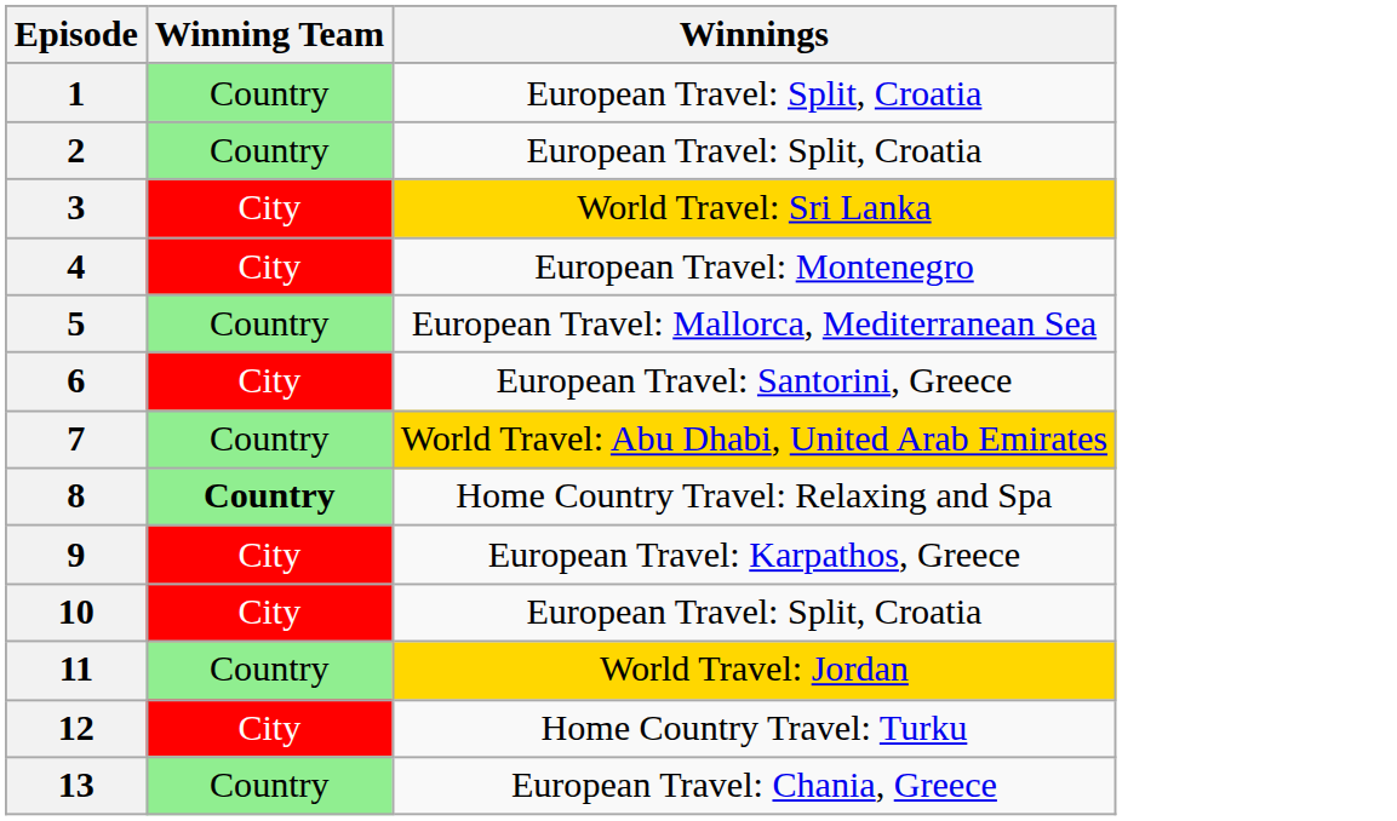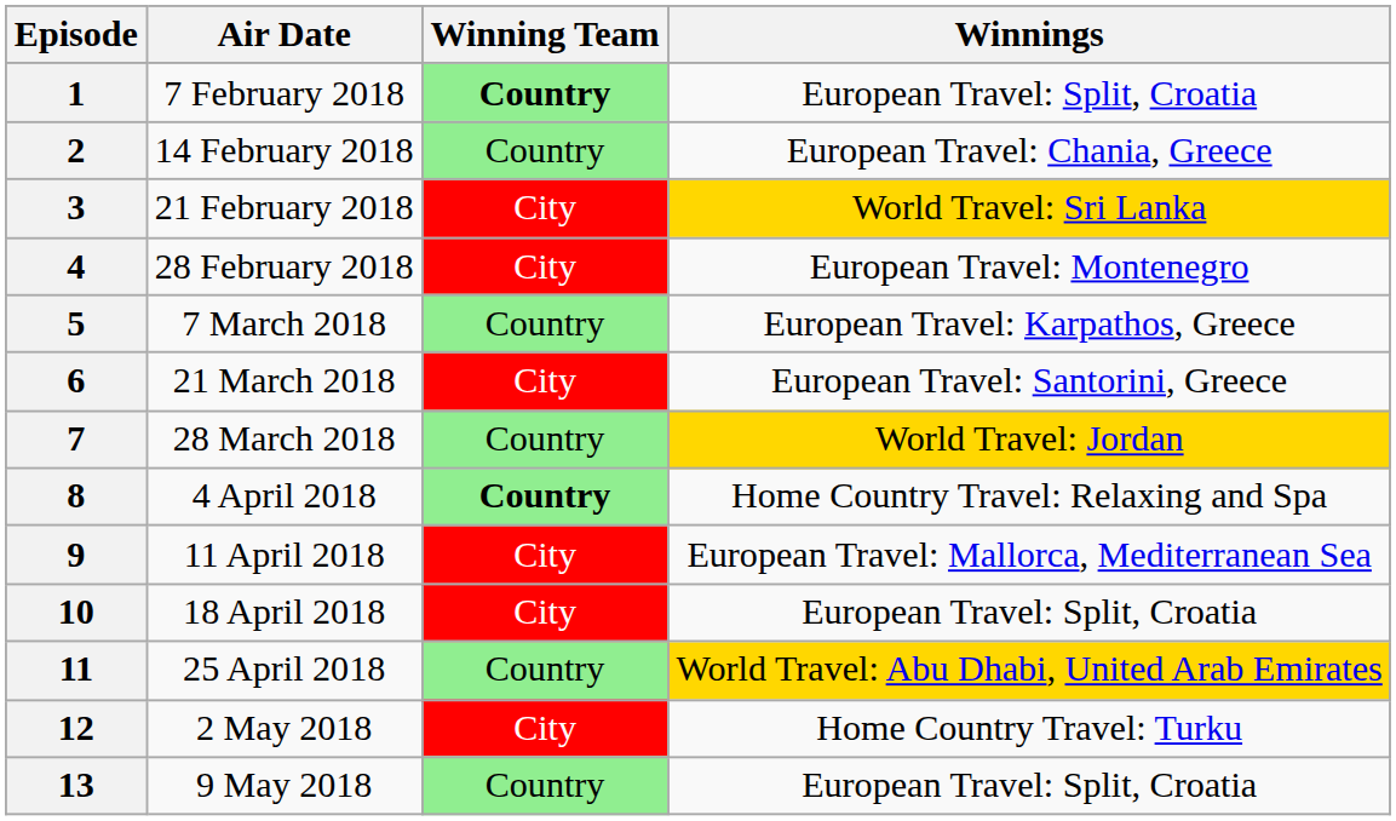+ column: Air Date | 7 February 2018 | 14 February 2018 | 21 February 2018 | 28 February 2018 | 7 March 2018 | 21 March 2018 | 28 March 2018 | 4 April 2018 | 11 April 2018 | 18 April 2018 | 25 April 2018 | 2 May 2018 | 9 May 2018
1 | Winning Team: normal -> bold
2 | Winnings: European Travel: Split, Croatia -> European Travel: Chania, Greece
5 | Winnings: European Travel: Mallorca, Mediterranean Sea -> European Travel: Karpathos, Greece
7 | Winnings: World Travel: Abu Dhabi, United Arab Emirates -> World Travel: Jordan
9 | Winnings: European Travel: Karpathos, Greece -> European Travel: Mallorca, Mediterranean Sea
11 | Winnings: World Travel: Jordan -> World Travel: Abu Dhabi, United Arab Emirates
13 | Winnings: European Travel: Chania, Greece -> European Travel: Split, Croatia
